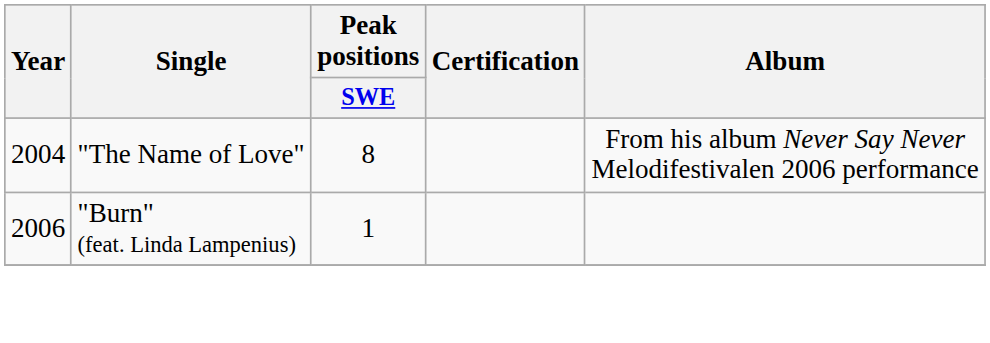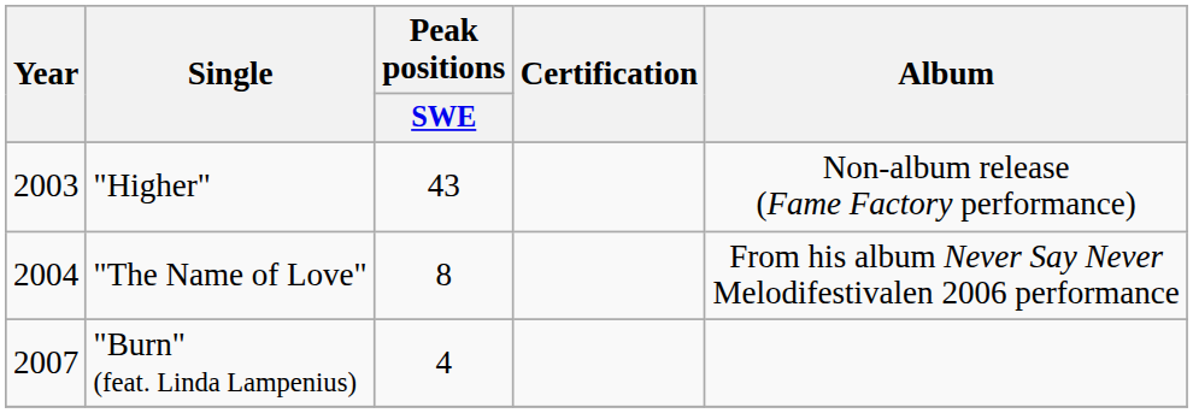+ row: 2003 | "Higher" | 43 | Non-album release (Fame Factory performance)
"Burn" (feat. Linda Lampenius) | Year: 2006 -> 2007
"Burn" (feat. Linda Lampenius) | Peak positions / SWE: 1 -> 4
